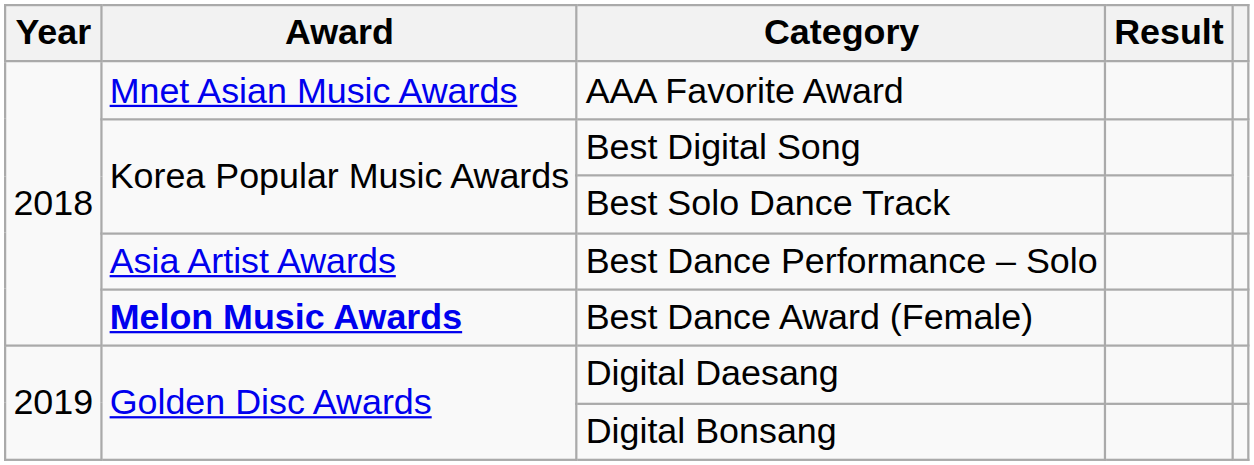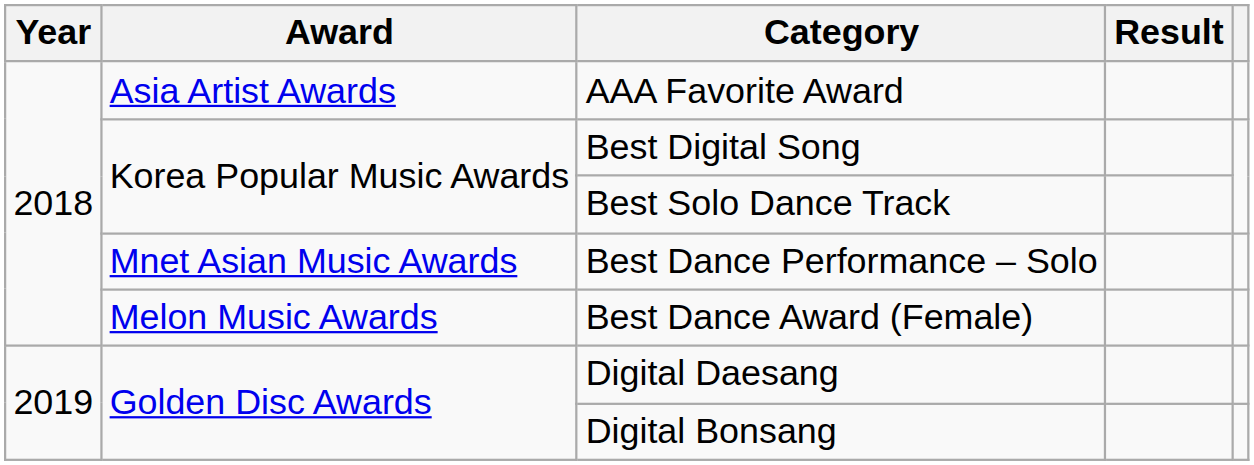AAA Favorite Award | Award: Mnet Asian Music Awards -> Asia Artist Awards
Best Dance Performance – Solo | Award: Asia Artist Awards -> Mnet Asian Music Awards
Best Dance Award (Female) | Award: bold -> normal
